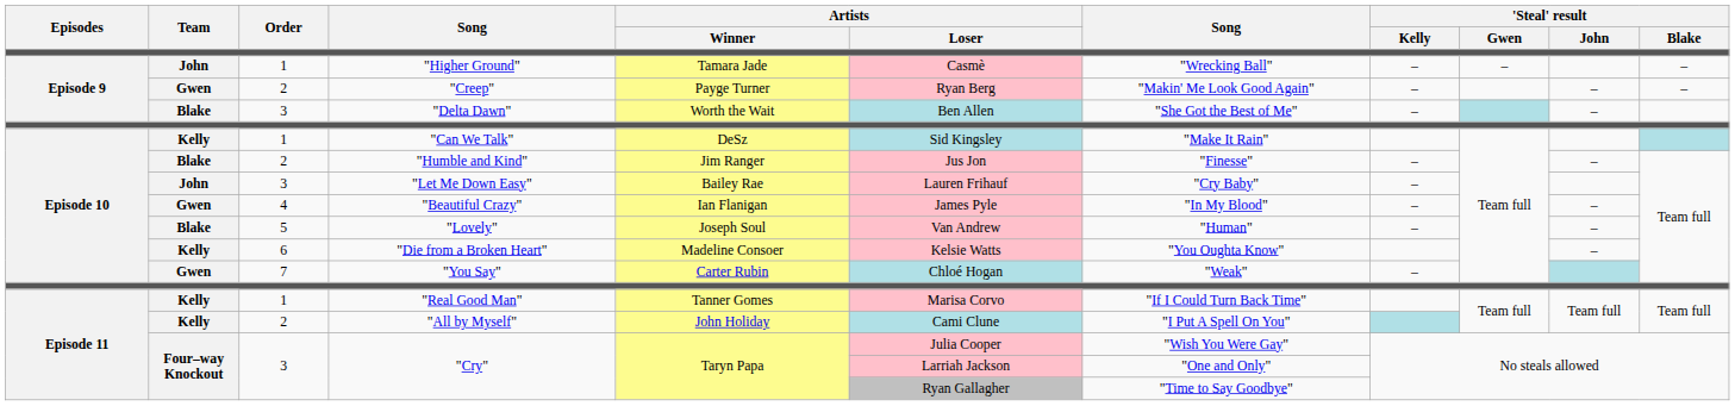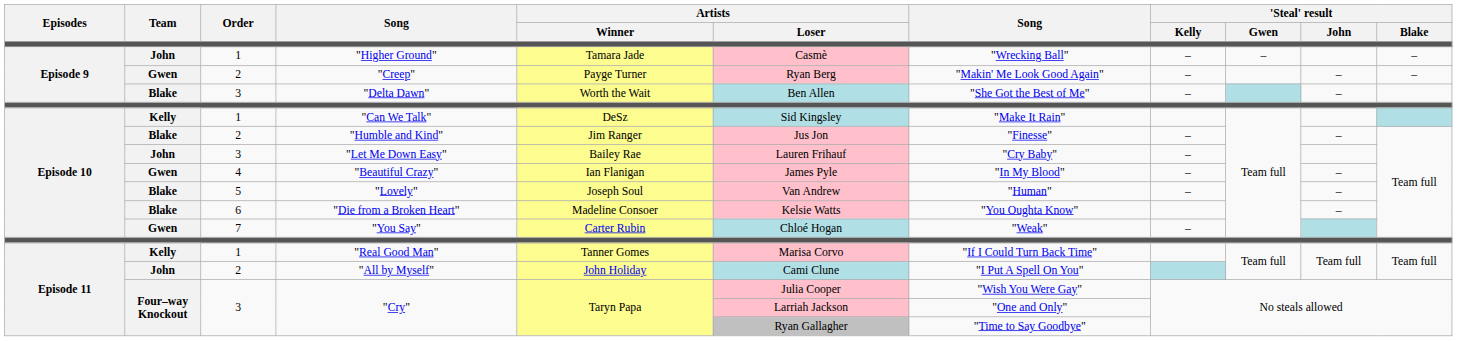"Die from a Broken Heart" | Team: Kelly -> Blake
"All by Myself" | Team: Kelly -> John
